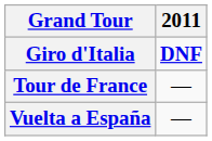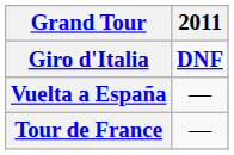rows swapped: Tour de France <-> Vuelta a España
